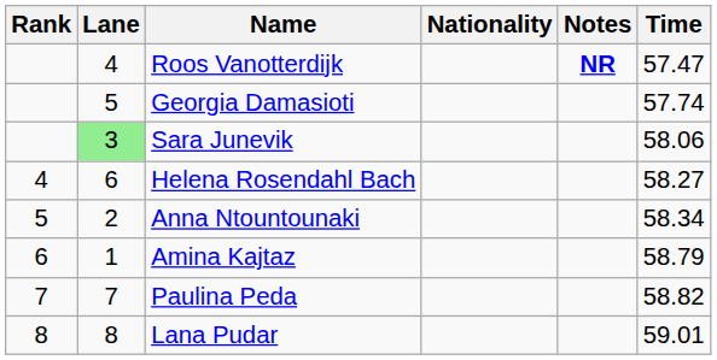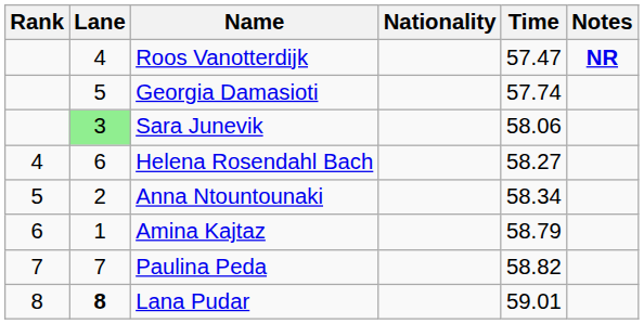columns swapped: Time <-> Notes
Lana Pudar | Lane: normal -> bold
